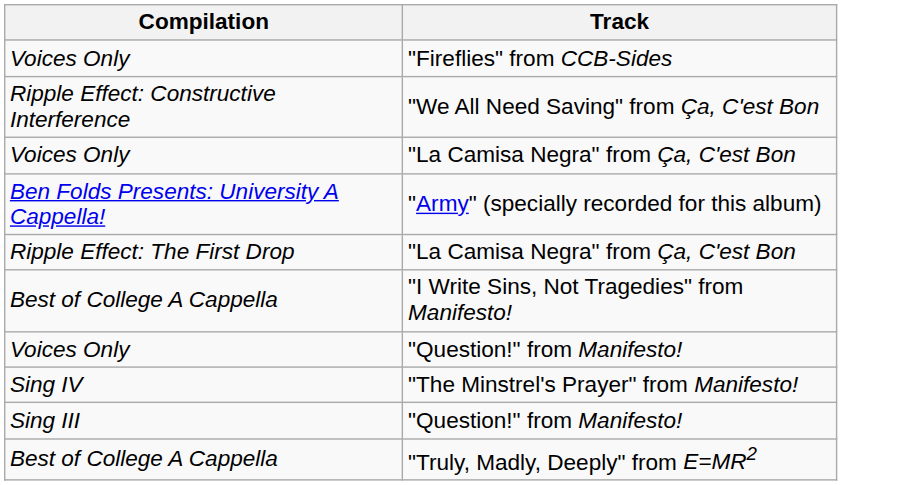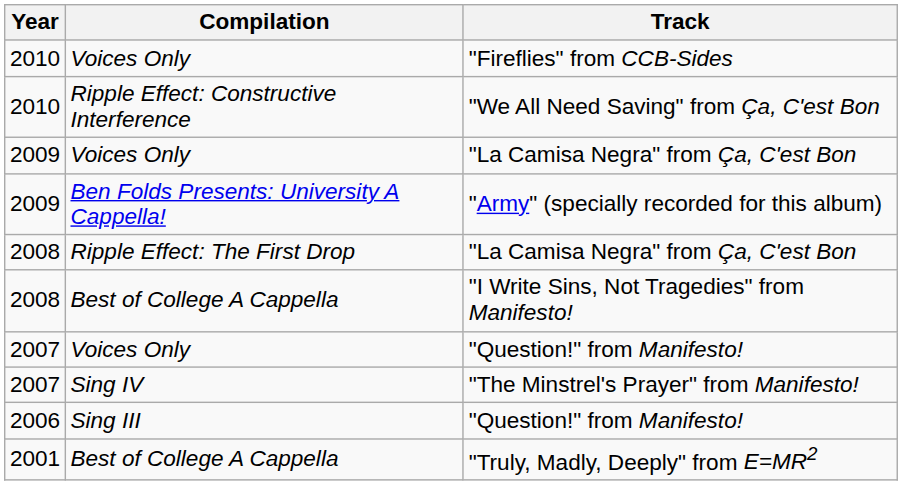+ column: Year | 2010 | 2010 | 2009 | 2009 | 2008 | 2008 | 2007 | 2007 | 2006 | 2001
